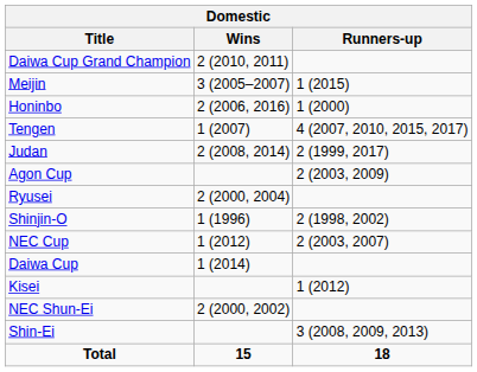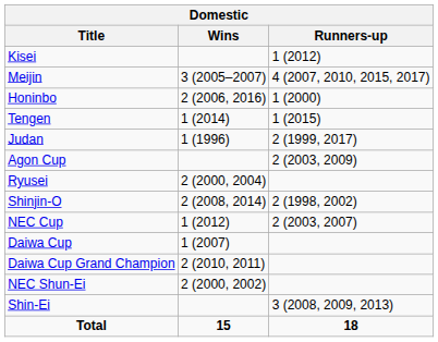rows swapped: Kisei <-> Daiwa Cup Grand Champion
Meijin | Runners-up: 1 (2015) -> 4 (2007, 2010, 2015, 2017)
Tengen | Wins: 1 (2007) -> 1 (2014)
Tengen | Runners-up: 4 (2007, 2010, 2015, 2017) -> 1 (2015)
Judan | Wins: 2 (2008, 2014) -> 1 (1996)
Shinjin-O | Wins: 1 (1996) -> 2 (2008, 2014)
Daiwa Cup | Wins: 1 (2014) -> 1 (2007)
